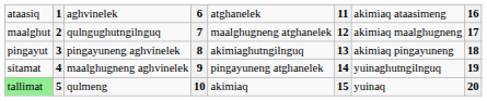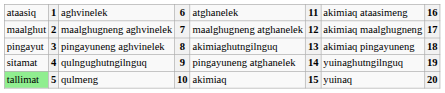2 | column 3: qulngughutngilnguq -> maalghugneng aghvinelek
4 | column 3: maalghugneng aghvinelek -> qulngughutngilnguq
